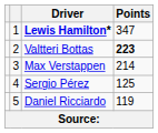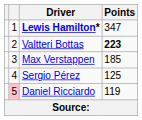Max Verstappen | Points: 214 -> 185
Daniel Ricciardo | column 2: no background -> pink background
